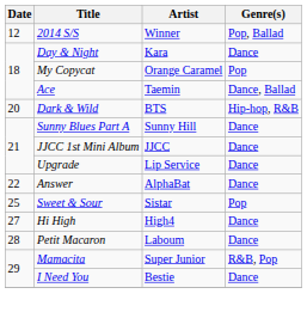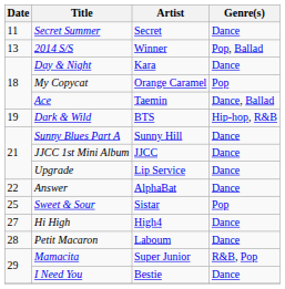+ row: 11 | Secret Summer | Secret | Dance
2014 S/S | Date: 12 -> 13
Dark & Wild | Date: 20 -> 19
